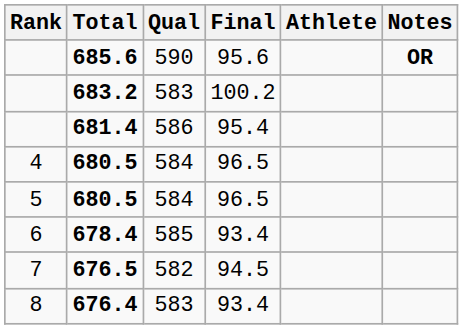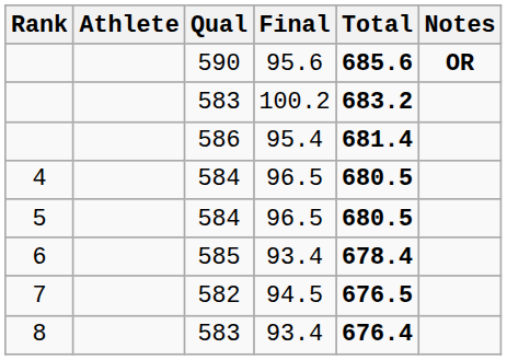columns swapped: Athlete <-> Total
